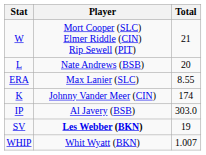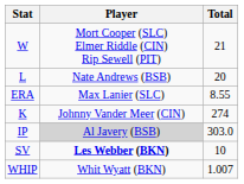K | Total: 174 -> 274
IP | Player: no background -> lightgrey background
SV | Total: 19 -> 10
